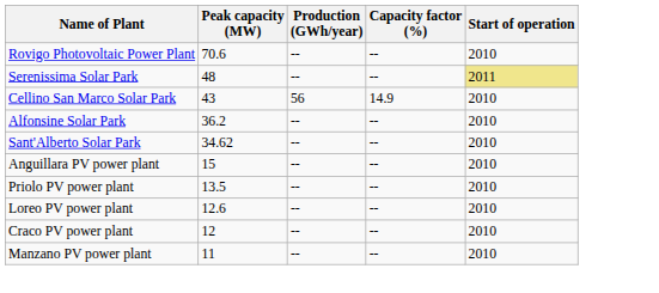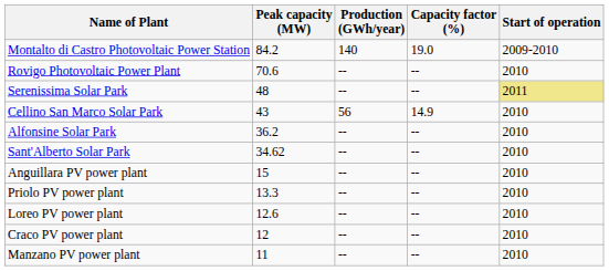+ row: Montalto di Castro Photovoltaic Power Station | 84.2 | 140 | 19.0 | 2009-2010
Priolo PV power plant | Peak capacity (MW): 13.5 -> 13.3
